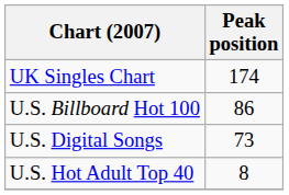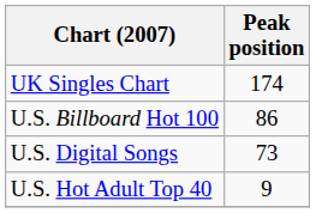U.S. Hot Adult Top 40 | Peak position: 8 -> 9
